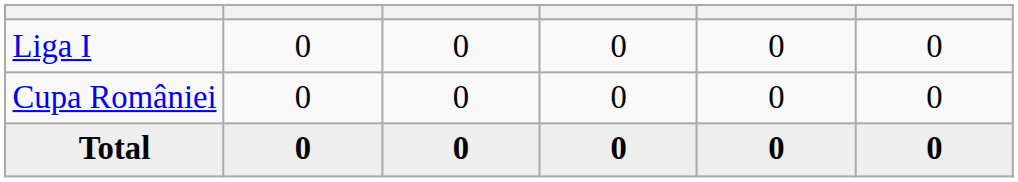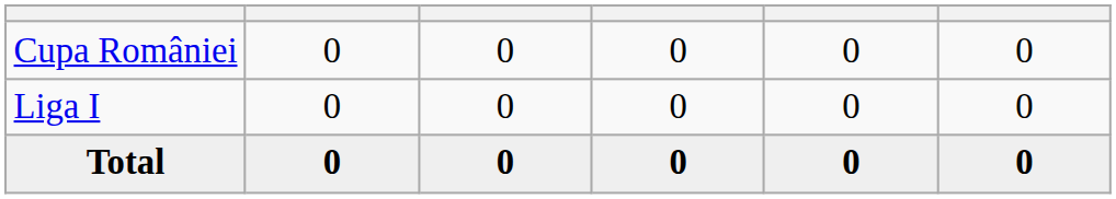rows swapped: Liga I <-> Cupa României
